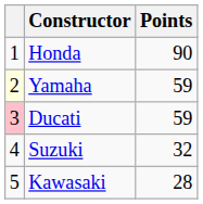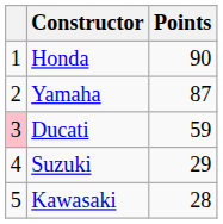Yamaha | column 1: lightyellow background -> no background
Yamaha | Points: 59 -> 87
Suzuki | Points: 32 -> 29
